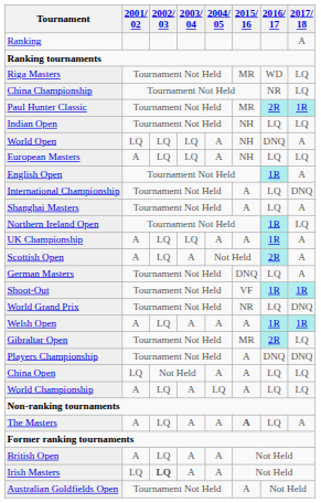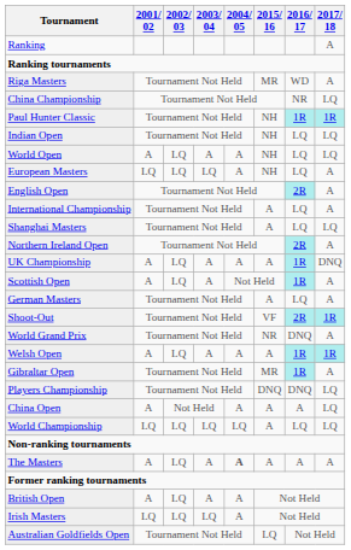Riga Masters | 2017/ 18: LQ -> A
Paul Hunter Classic | 2015/ 16: MR -> NH
Paul Hunter Classic | 2016/ 17: 2R -> 1R
World Open | 2001/ 02: LQ -> A
World Open | 2003/ 04: LQ -> A
World Open | 2016/ 17: DNQ -> LQ
World Open | 2017/ 18: A -> LQ
European Masters | 2001/ 02: A -> LQ
European Masters | 2017/ 18: LQ -> A
English Open | 2016/ 17: 1R -> 2R
International Championship | 2017/ 18: DNQ -> A
Shanghai Masters | 2017/ 18: A -> LQ
Northern Ireland Open | 2016/ 17: 1R -> 2R
Northern Ireland Open | 2017/ 18: LQ -> A
UK Championship | 2003/ 04: LQ -> A
UK Championship | 2017/ 18: A -> DNQ
Scottish Open | 2016/ 17: 2R -> 1R
German Masters | 2015/ 16: DNQ -> A
Shoot-Out | 2016/ 17: 1R -> 2R
World Grand Prix | 2016/ 17: LQ -> DNQ
World Grand Prix | 2017/ 18: DNQ -> A
Gibraltar Open | 2016/ 17: 2R -> 1R
Gibraltar Open | 2017/ 18: LQ -> A
Players Championship | 2015/ 16: A -> DNQ
Players Championship | 2017/ 18: DNQ -> LQ
China Open | 2001/ 02: LQ -> A
China Open | 2016/ 17: LQ -> A
World Championship | 2001/ 02: A -> LQ
World Championship | 2003/ 04: A -> LQ
The Masters | 2004/ 05: normal -> bold
The Masters | 2015/ 16: bold -> normal
The Masters | 2016/ 17: LQ -> A
Irish Masters | 2002/ 03: bold -> normal
Irish Masters | 2003/ 04: A -> LQ
Australian Goldfields Open | 2015/ 16: A -> LQ
